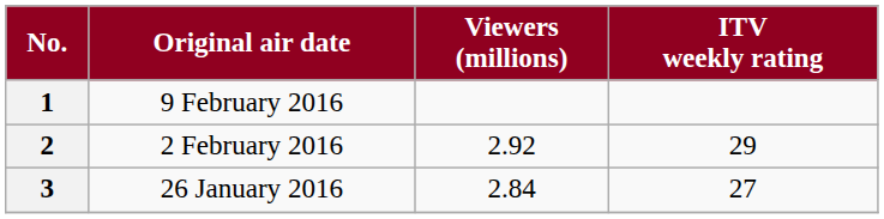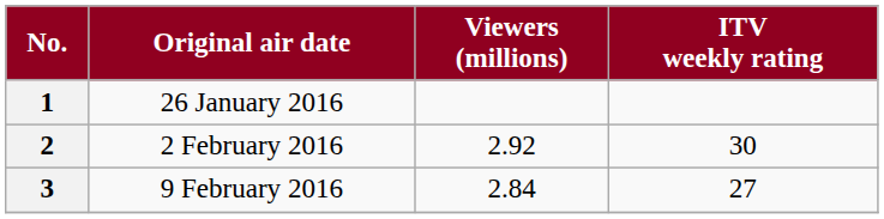1 | Original air date: 9 February 2016 -> 26 January 2016
2 | ITV weekly rating: 29 -> 30
3 | Original air date: 26 January 2016 -> 9 February 2016
